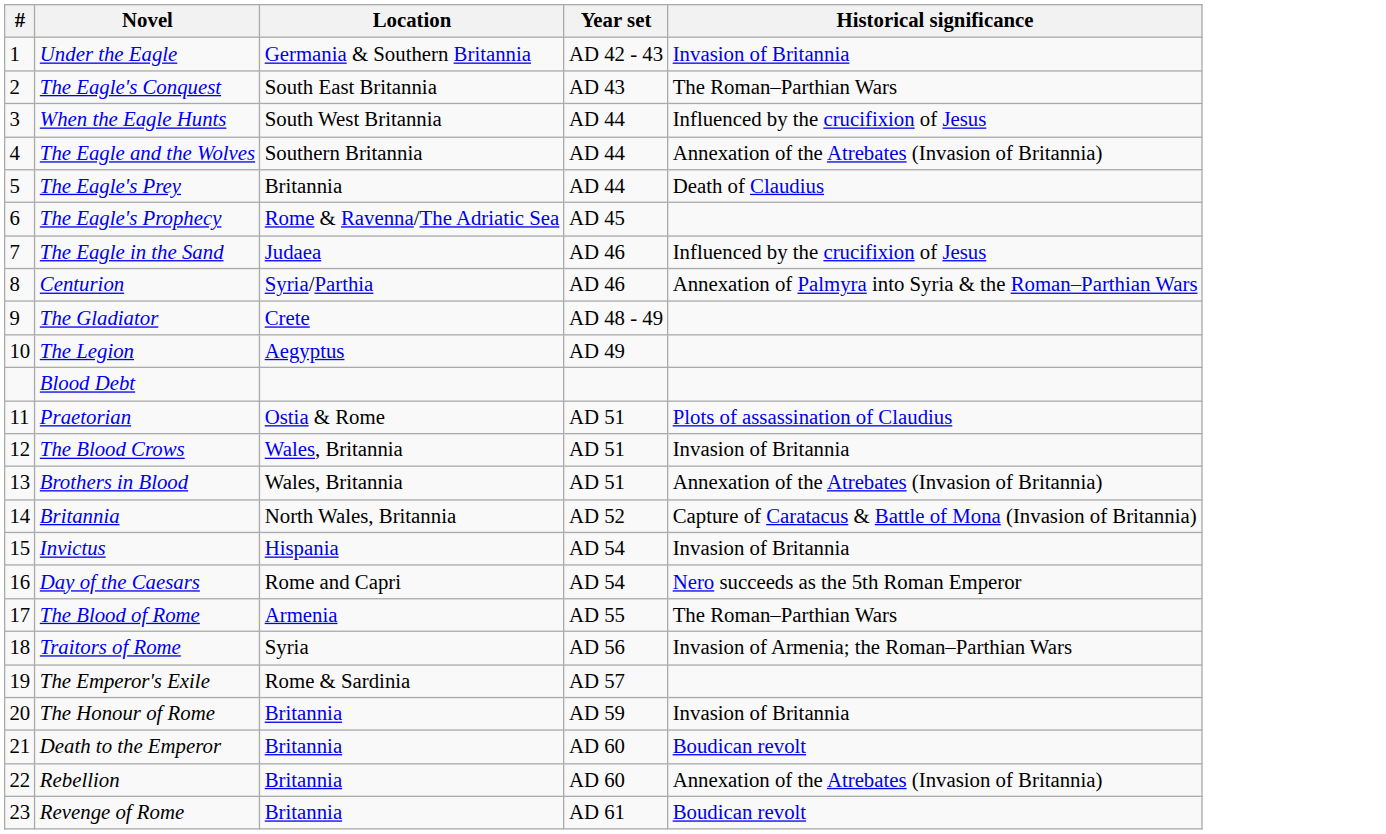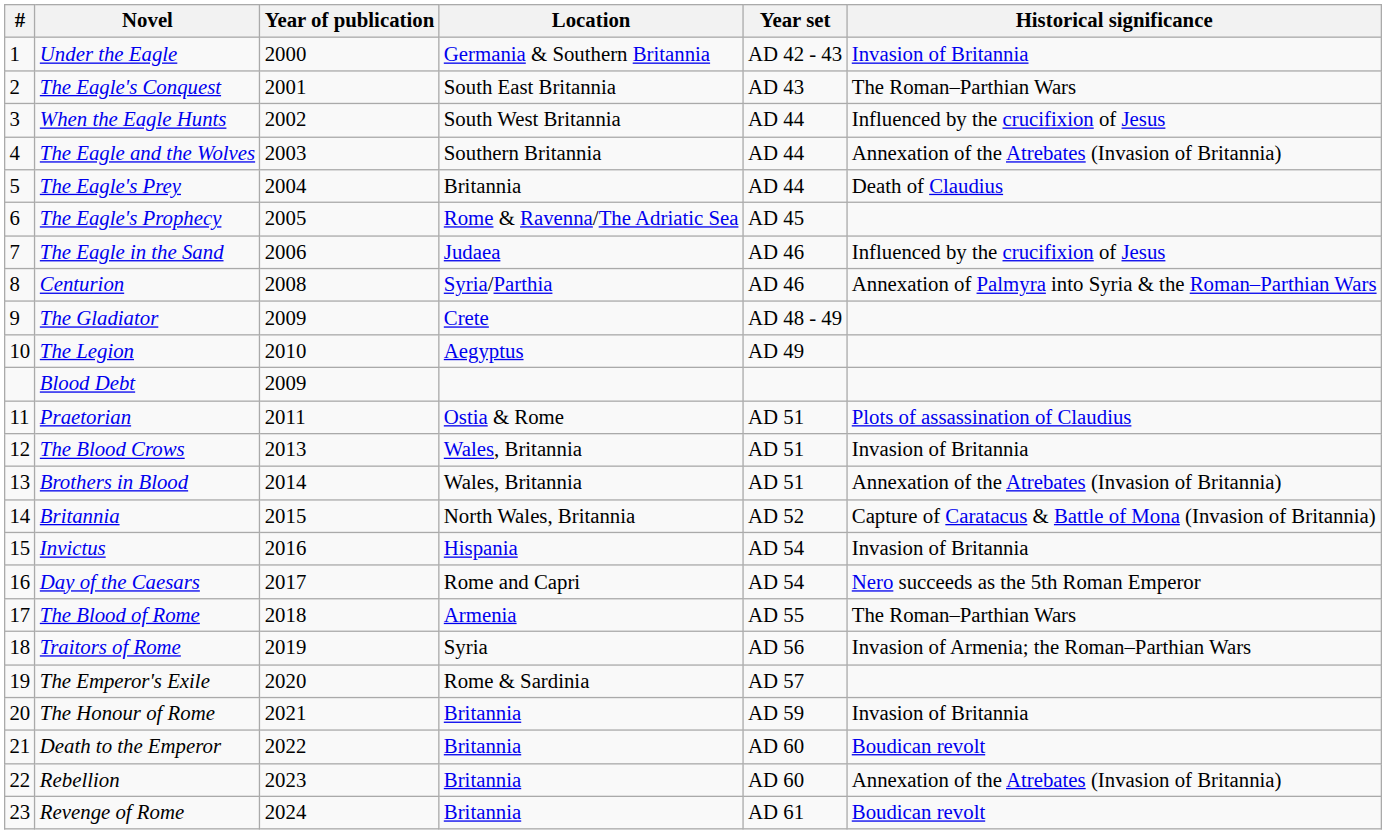+ column: Year of publication | 2000 | 2001 | 2002 | 2003 | 2004 | 2005 | 2006 | 2008 | 2009 | 2010 | 2009 | 2011 | 2013 | 2014 | 2015 | 2016 | 2017 | 2018 | 2019 | 2020 | 2021 | 2022 | 2023 | 2024
